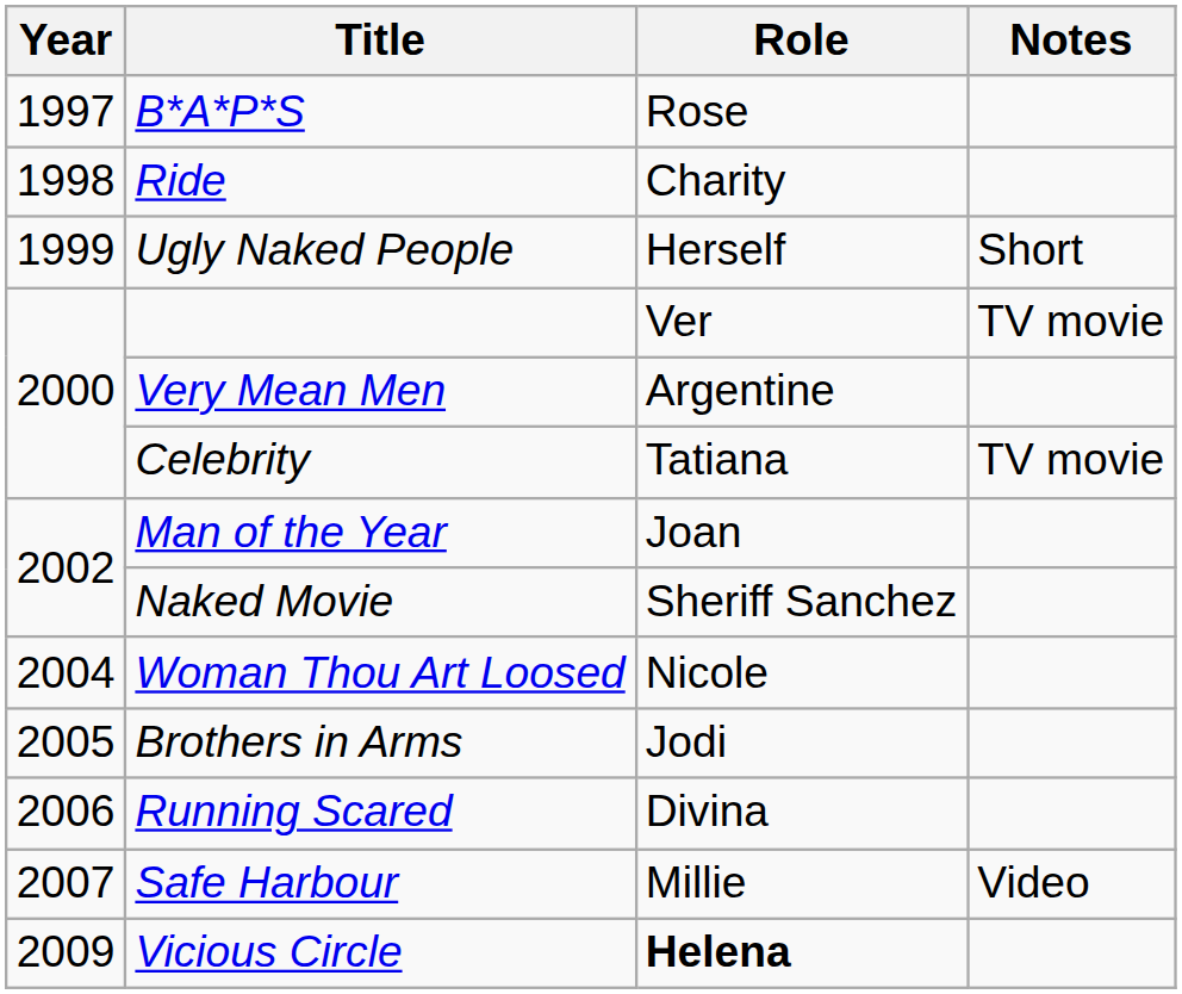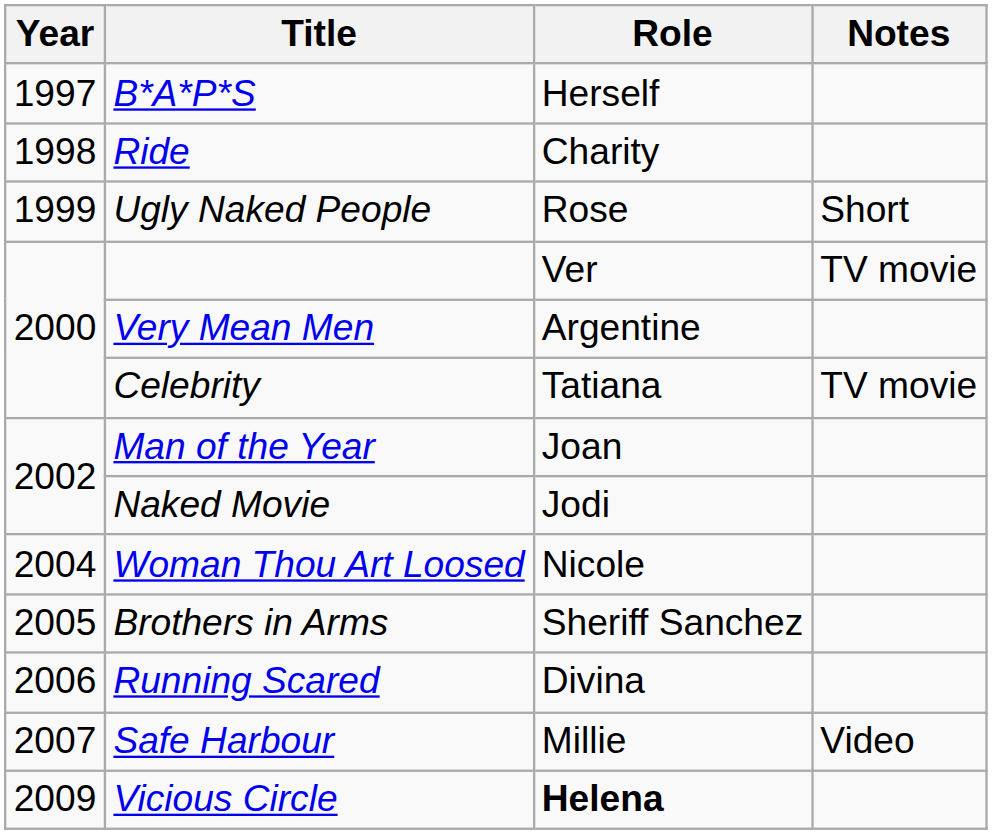B*A*P*S | Role: Rose -> Herself
Ugly Naked People | Role: Herself -> Rose
Naked Movie | Role: Sheriff Sanchez -> Jodi
Brothers in Arms | Role: Jodi -> Sheriff Sanchez
